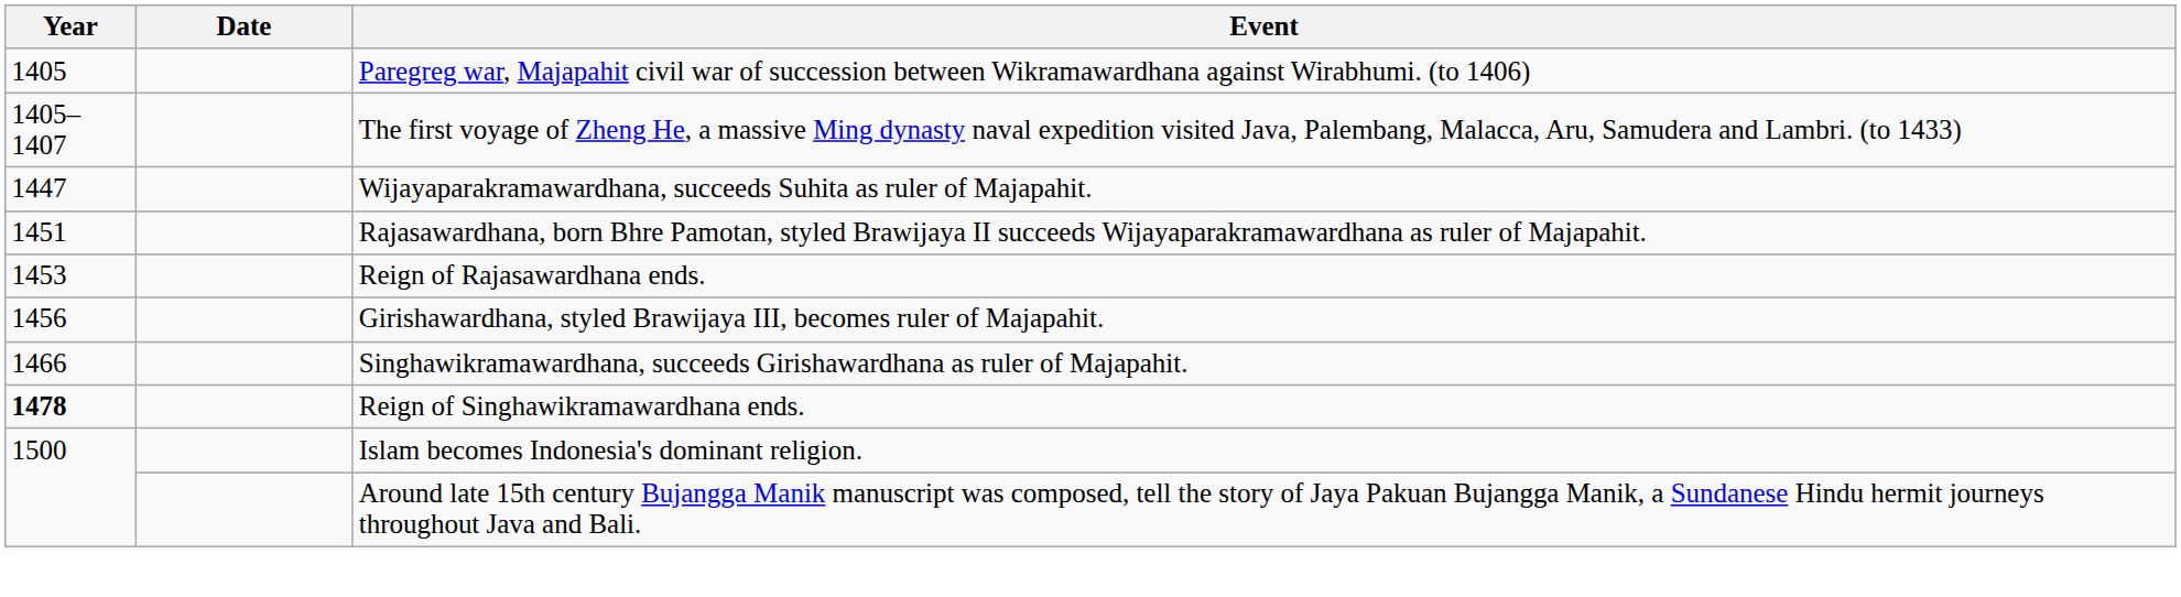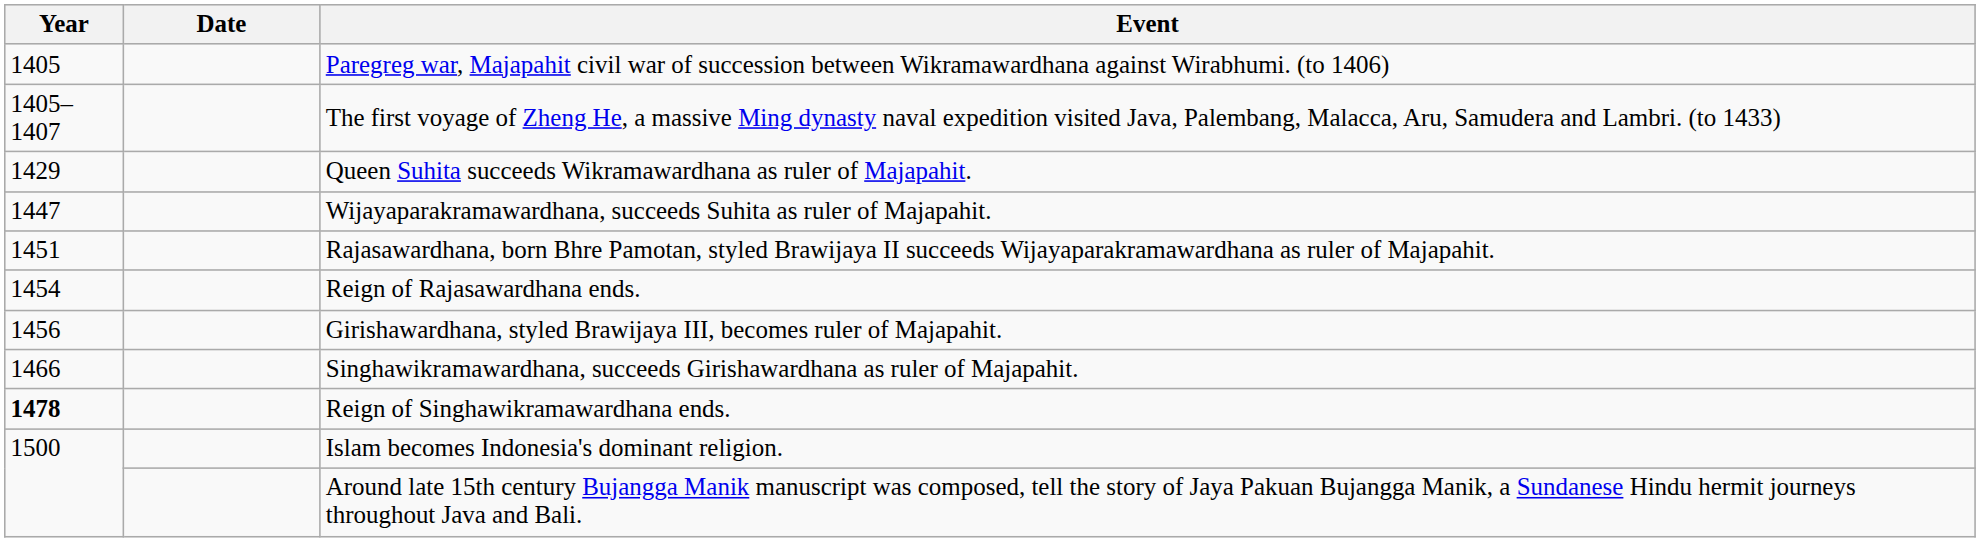+ row: 1429 | Queen Suhita succeeds Wikramawardhana as ruler of Majapahit.
Reign of Rajasawardhana ends. | Year: 1453 -> 1454
